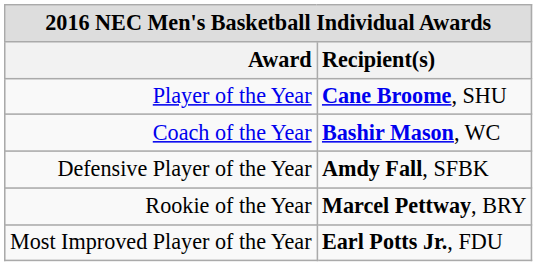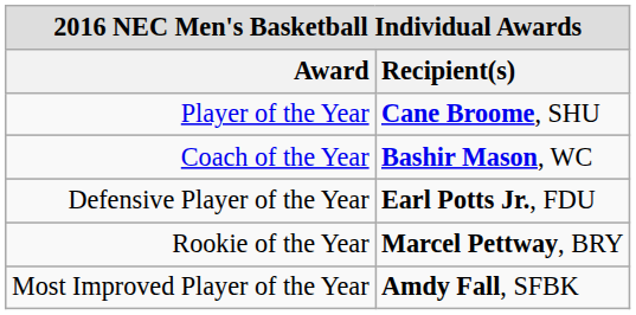Defensive Player of the Year | Recipient(s): Amdy Fall, SFBK -> Earl Potts Jr., FDU
Most Improved Player of the Year | Recipient(s): Earl Potts Jr., FDU -> Amdy Fall, SFBK
